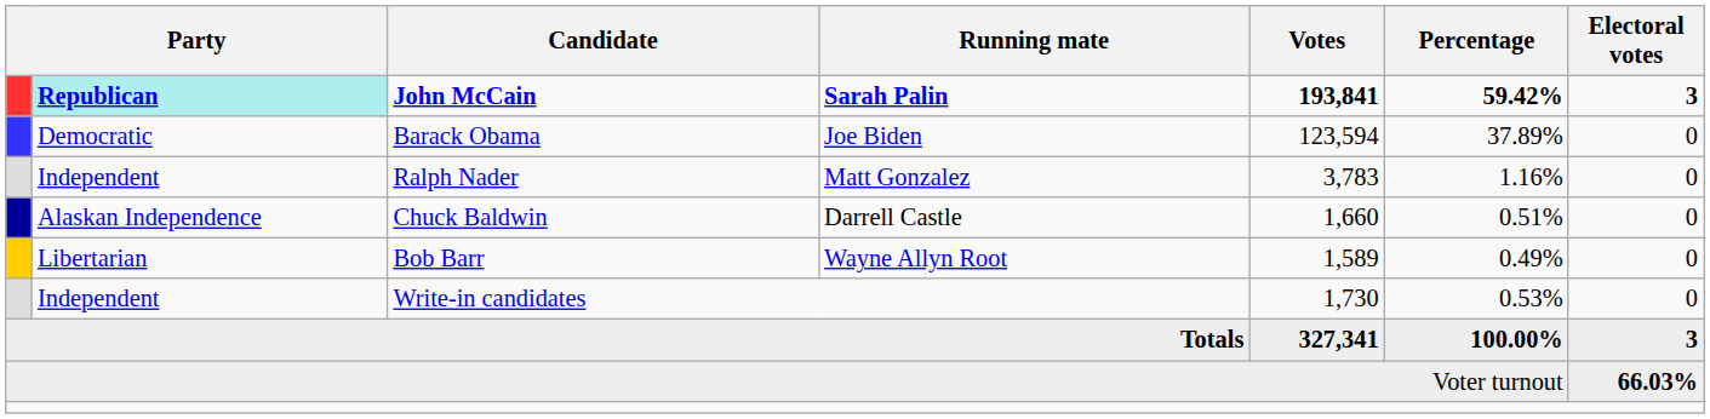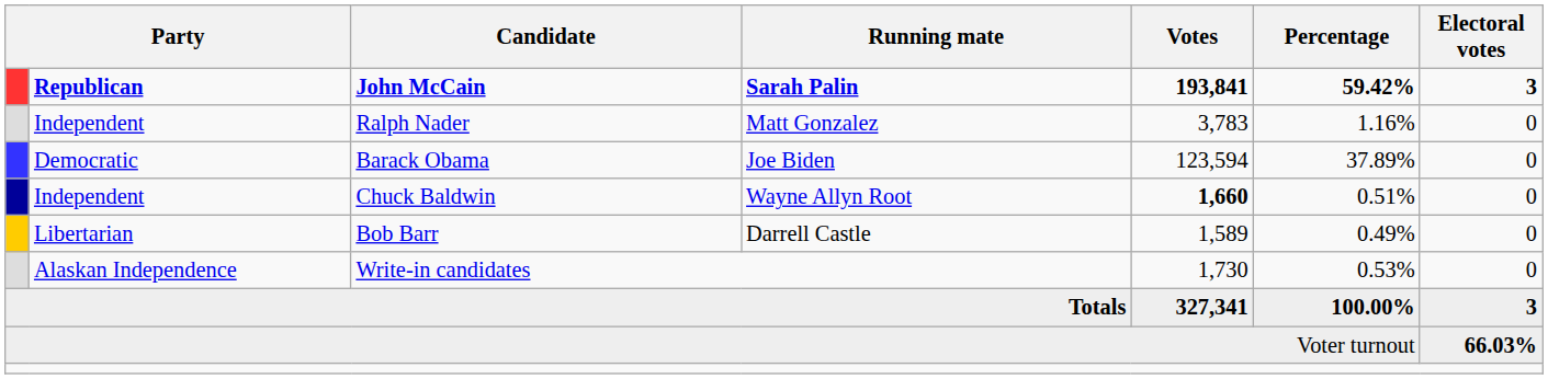John McCain | column 2: paleturquoise background -> no background
rows swapped: Barack Obama <-> Ralph Nader
Chuck Baldwin | column 2: Alaskan Independence -> Independent
Chuck Baldwin | Running mate: Darrell Castle -> Wayne Allyn Root
Chuck Baldwin | Votes: normal -> bold
Bob Barr | Running mate: Wayne Allyn Root -> Darrell Castle
Write-in candidates | column 2: Independent -> Alaskan Independence
